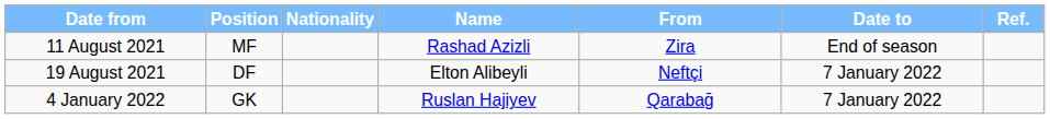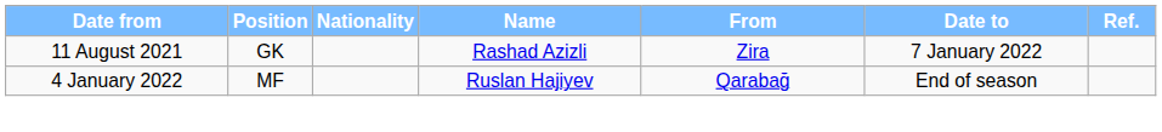11 August 2021 | Position: MF -> GK
11 August 2021 | Date to: End of season -> 7 January 2022
- row: 19 August 2021 | DF | Elton Alibeyli | Neftçi | 7 January 2022
4 January 2022 | Position: GK -> MF
4 January 2022 | Date to: 7 January 2022 -> End of season
